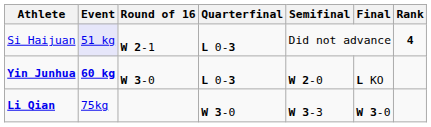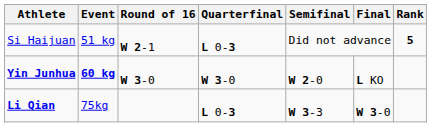Si Haijuan | Event: lavender background -> no background
Si Haijuan | Rank: 4 -> 5
Yin Junhua | Quarterfinal: L 0-3 -> W 3-0
Li Qian | Quarterfinal: W 3-0 -> L 0-3
